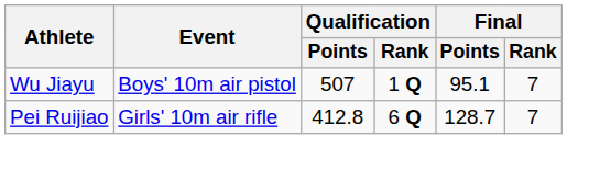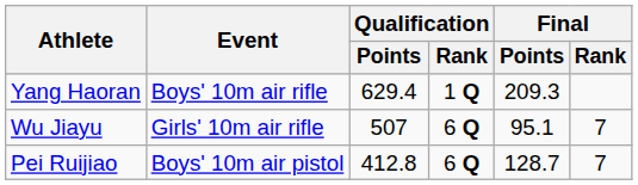+ row: Yang Haoran | Boys' 10m air rifle | 629.4 | 1 Q | 209.3
Wu Jiayu | Event: Boys' 10m air pistol -> Girls' 10m air rifle
Wu Jiayu | Qualification / Rank: 1 Q -> 6 Q
Pei Ruijiao | Event: Girls' 10m air rifle -> Boys' 10m air pistol
